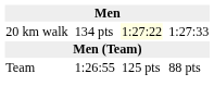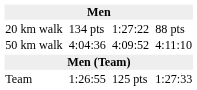20 km walk | column 5: lightyellow background -> no background
20 km walk | column 7: 1:27:33 -> 88 pts
+ row: 50 km walk | 4:04:36 | 4:09:52 | 4:11:10
Team | column 7: 88 pts -> 1:27:33
